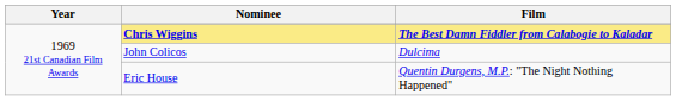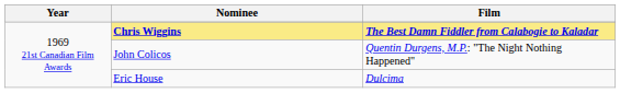John Colicos | Film: Dulcima -> Quentin Durgens, M.P.: "The Night Nothing Happened"
Eric House | Film: Quentin Durgens, M.P.: "The Night Nothing Happened" -> Dulcima
